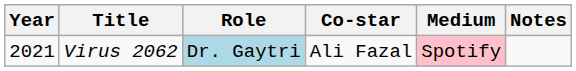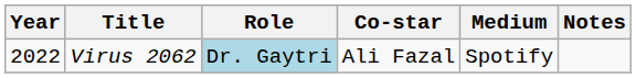Virus 2062 | Year: 2021 -> 2022
Virus 2062 | Medium: pink background -> no background
